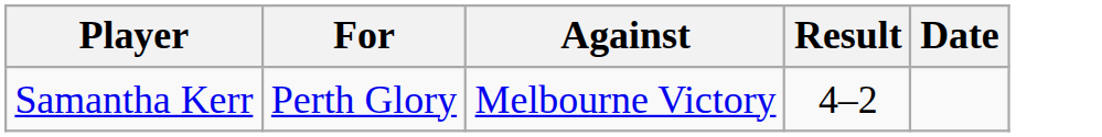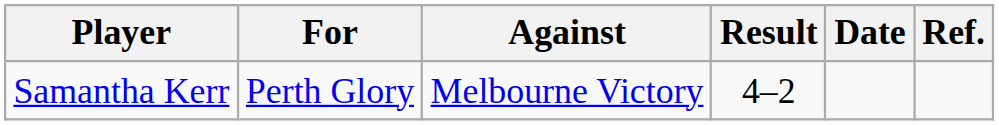+ column: Ref.
